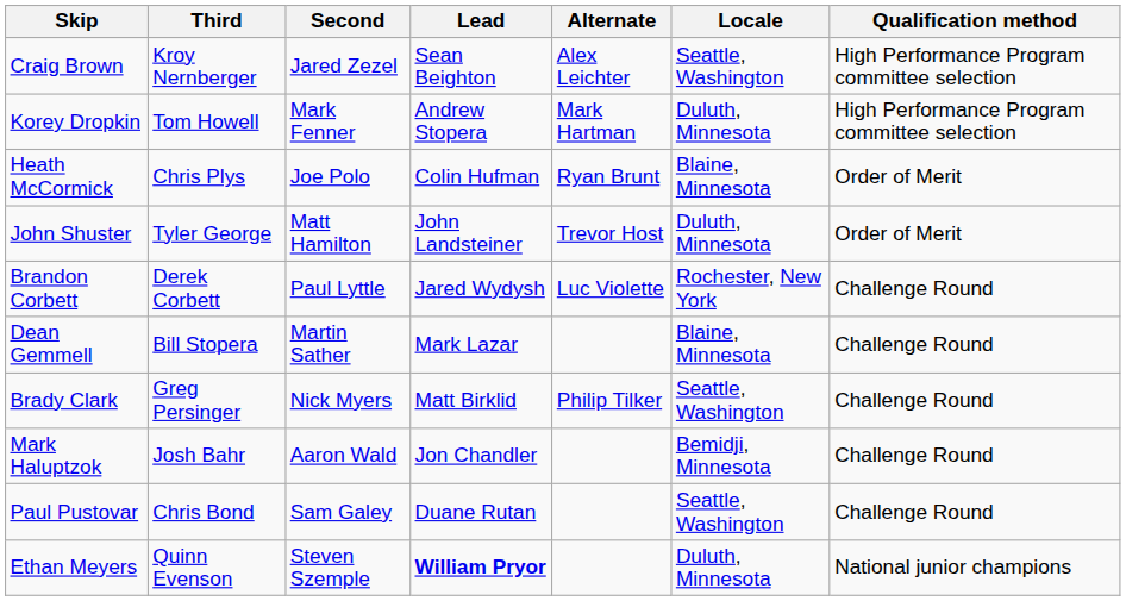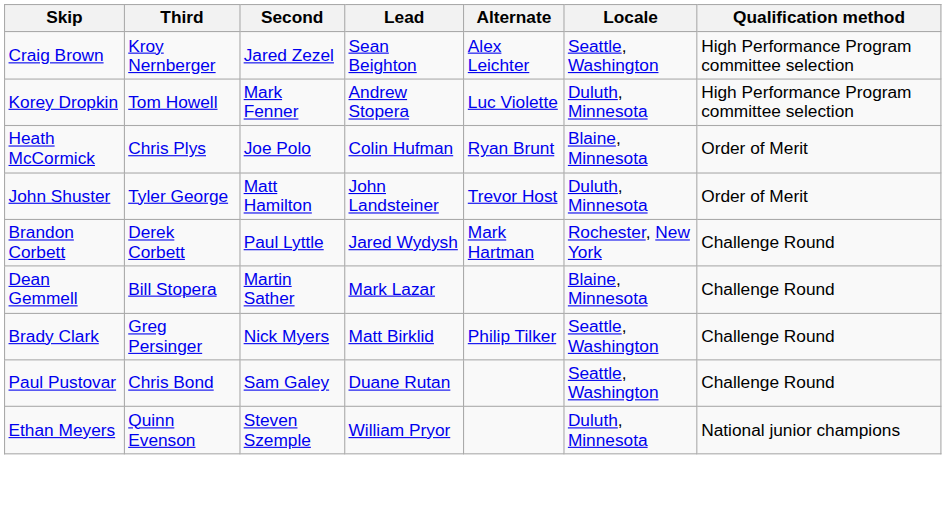Korey Dropkin | Alternate: Mark Hartman -> Luc Violette
Brandon Corbett | Alternate: Luc Violette -> Mark Hartman
- row: Mark Haluptzok | Josh Bahr | Aaron Wald | Jon Chandler | Bemidji, Minnesota | Challenge Round
Ethan Meyers | Lead: bold -> normal
